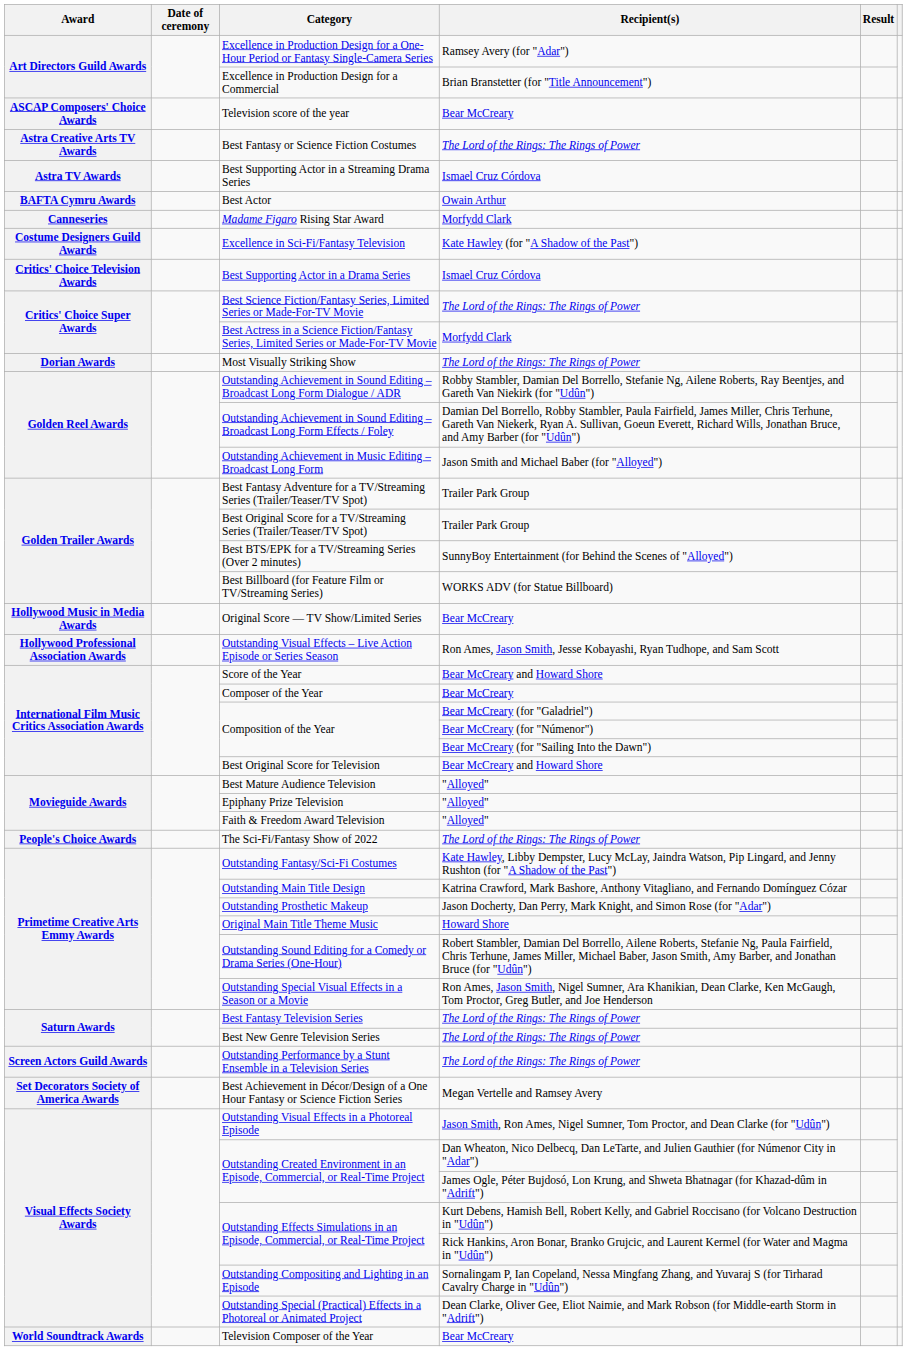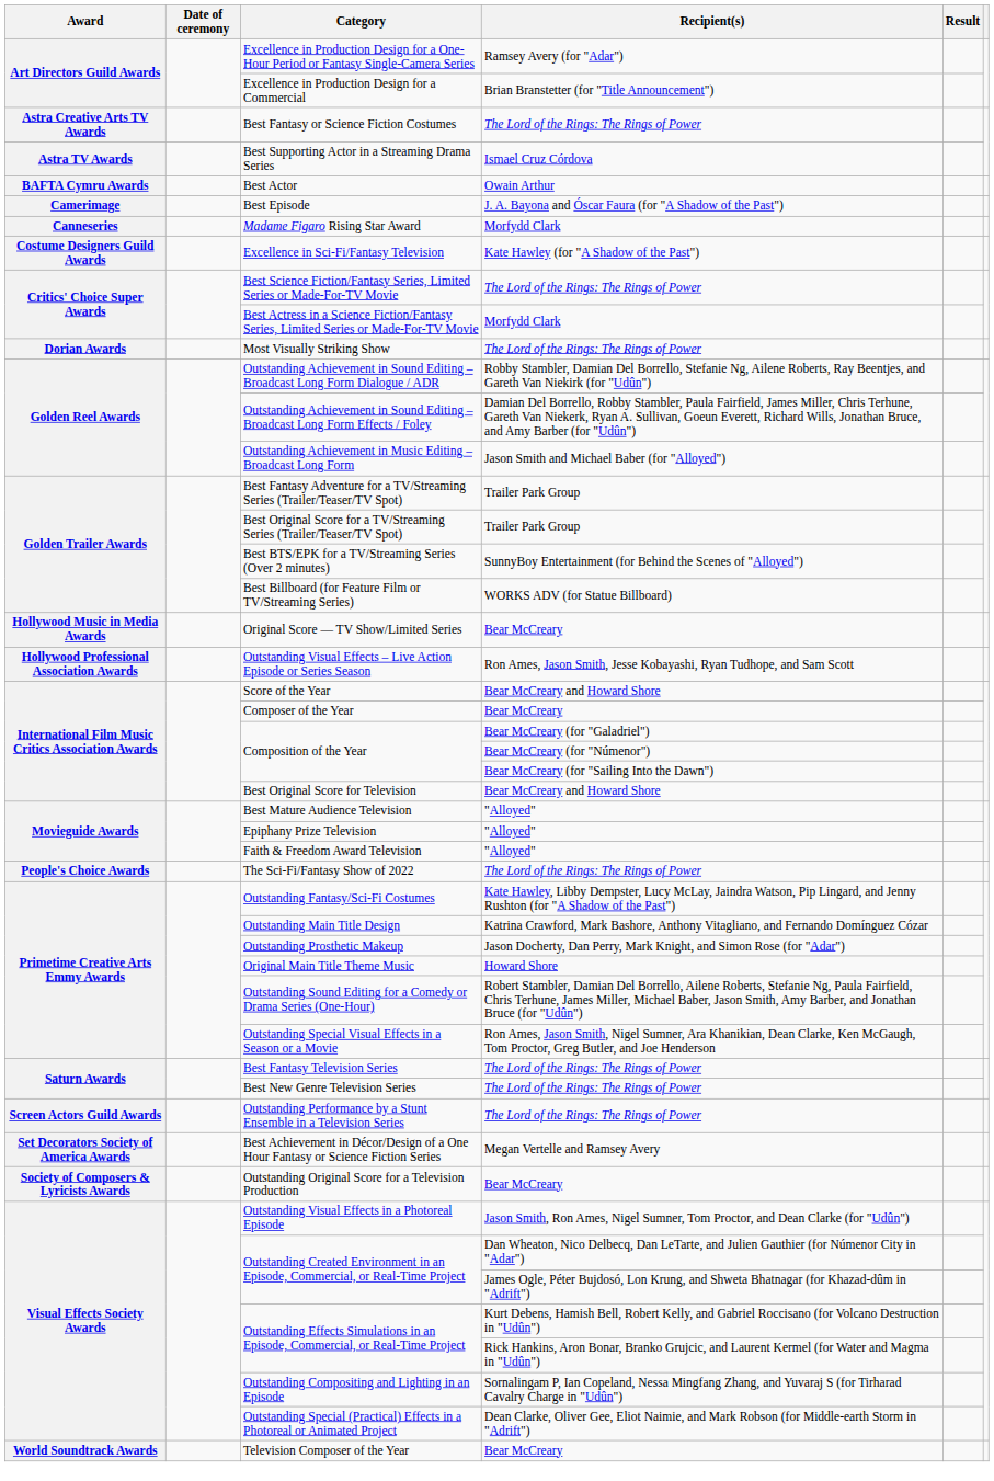- row: ASCAP Composers' Choice Awards | Television score of the year | Bear McCreary
+ row: Camerimage | Best Episode | J. A. Bayona and Óscar Faura (for "A Shadow of the Past")
- row: Critics' Choice Television Awards | Best Supporting Actor in a Drama Series | Ismael Cruz Córdova
+ row: Society of Composers & Lyricists Awards | Outstanding Original Score for a Television Production | Bear McCreary
